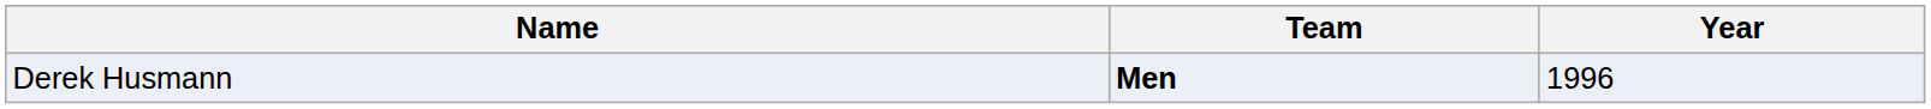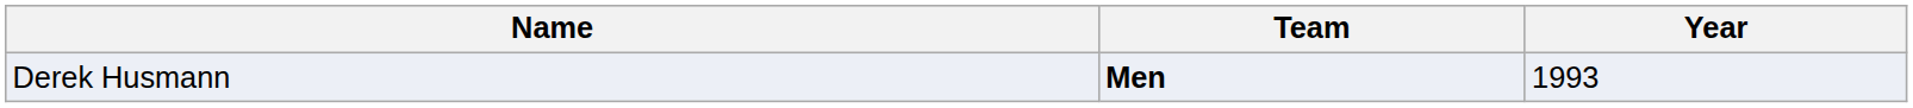Derek Husmann | Year: 1996 -> 1993
